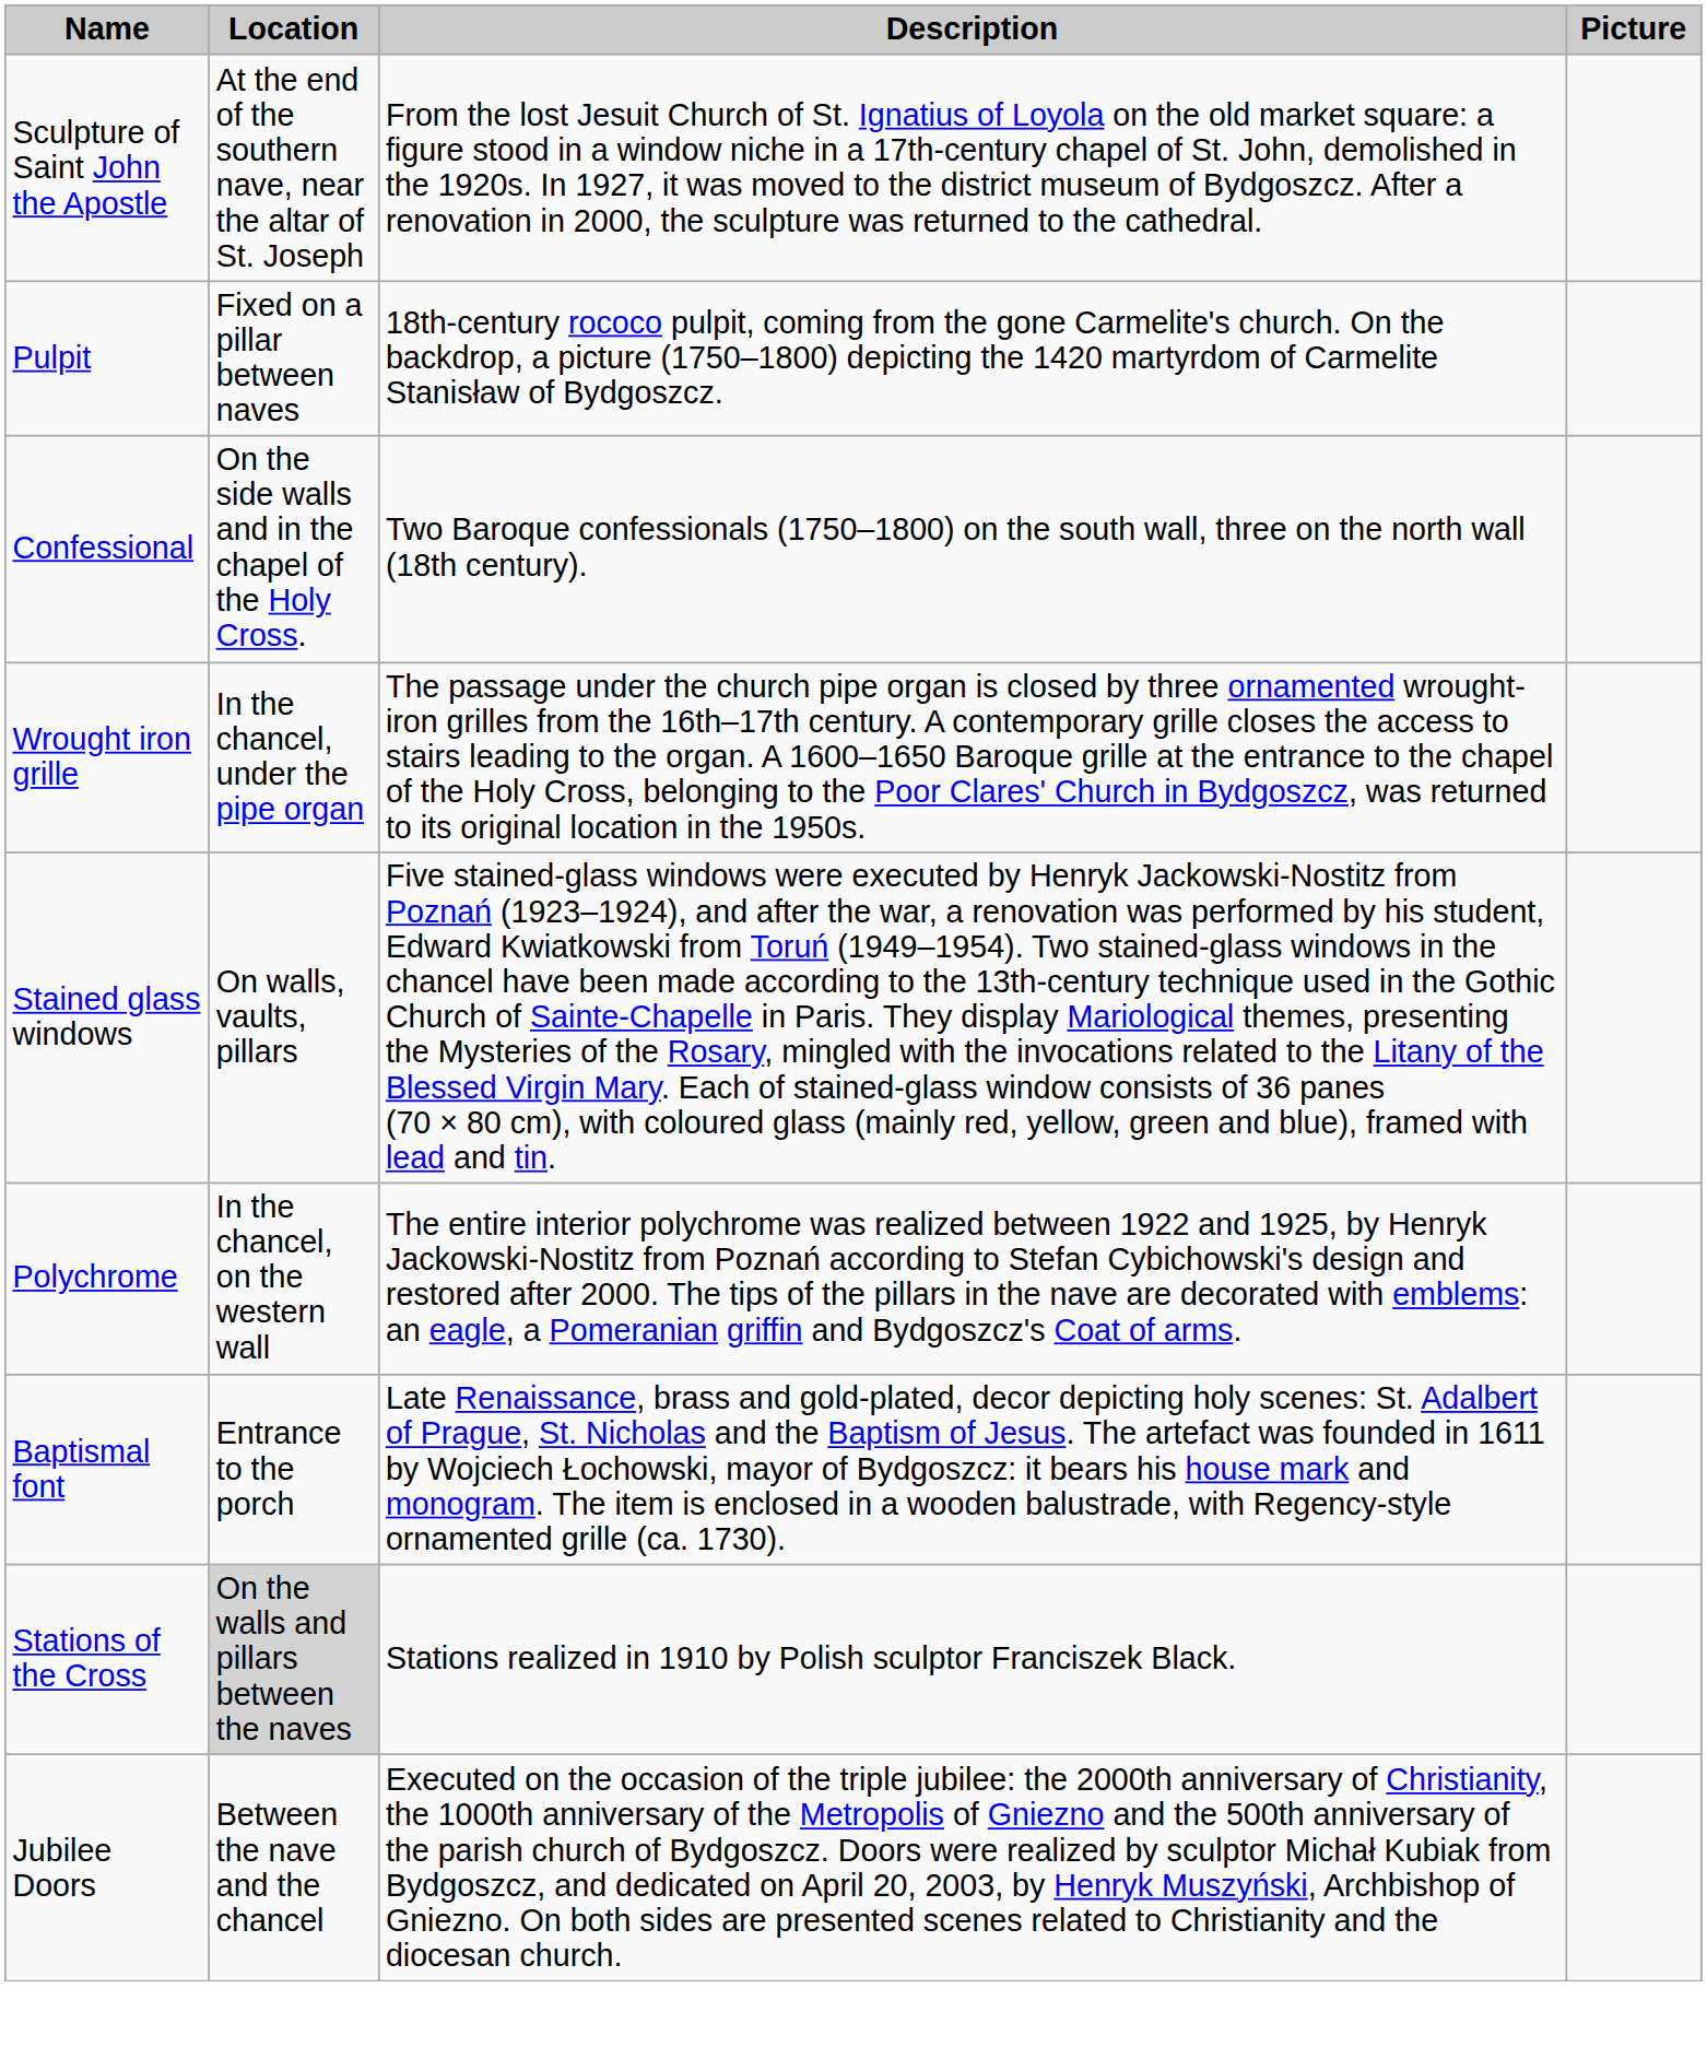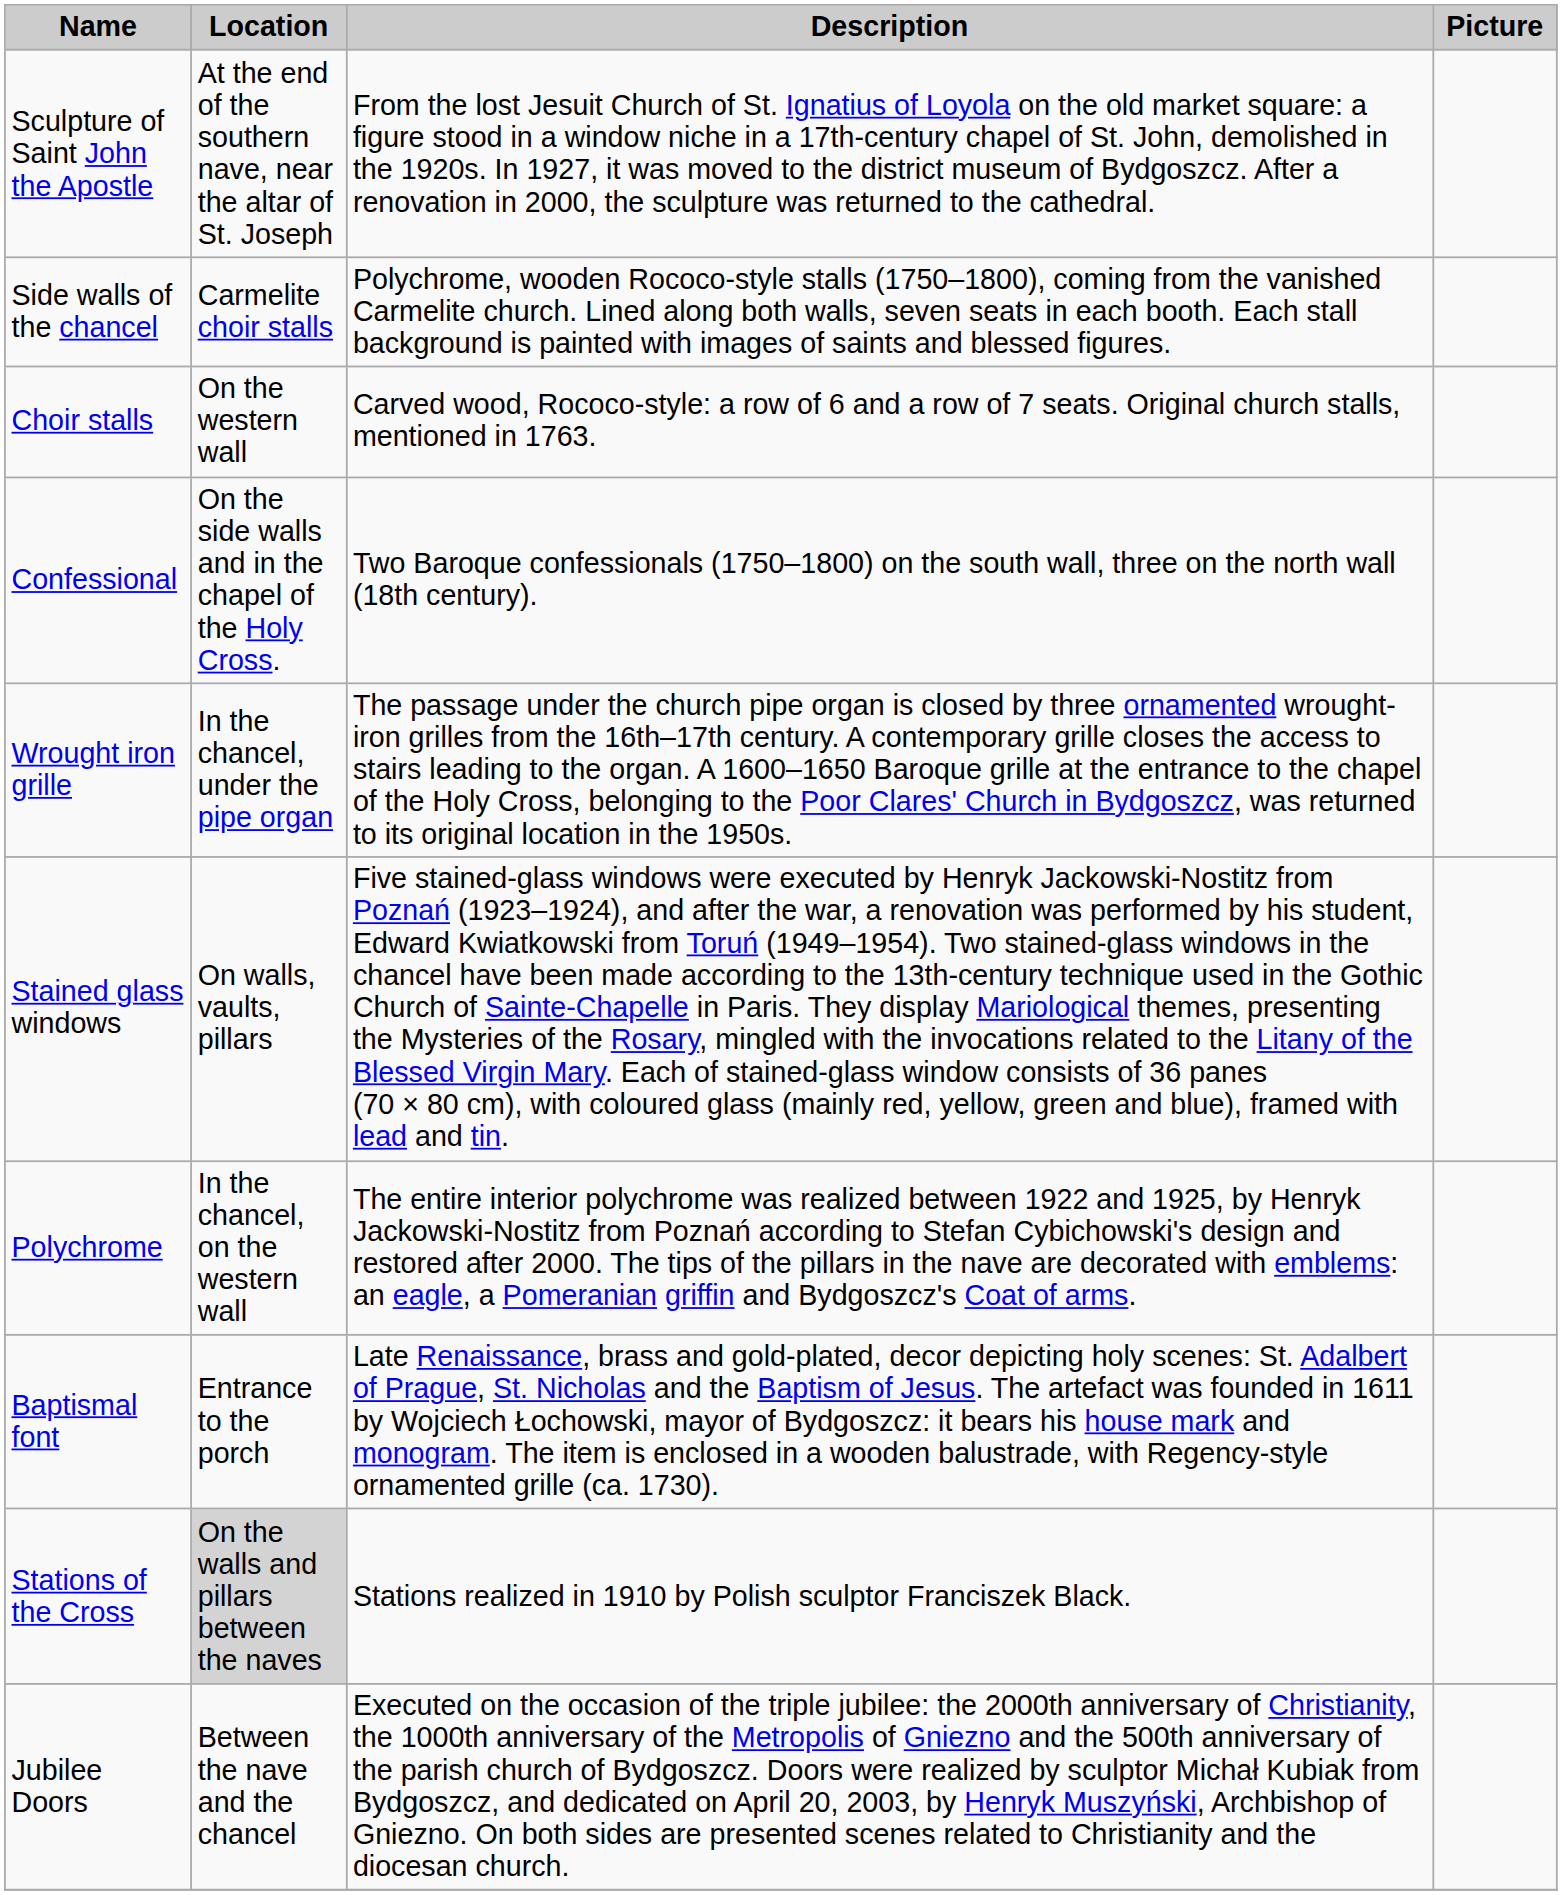- row: Pulpit | Fixed on a pillar between naves | 18th-century rococo pulpit, coming from the gone Carmelite's church. On the backdrop, a picture (1750–1800) depicting the 1420 martyrdom of Carmelite Stanisław of Bydgoszcz.
+ row: Side walls of the chancel | Carmelite choir stalls | Polychrome, wooden Rococo-style stalls (1750–1800), coming from the vanished Carmelite church. Lined along both walls, seven seats in each booth. Each stall background is painted with images of saints and blessed figures.
+ row: Choir stalls | On the western wall | Carved wood, Rococo-style: a row of 6 and a row of 7 seats. Original church stalls, mentioned in 1763.
